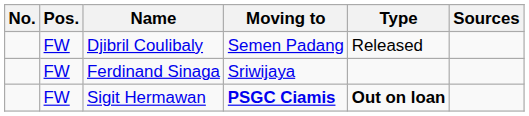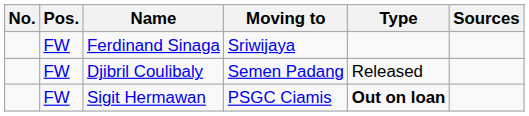rows swapped: Djibril Coulibaly <-> Ferdinand Sinaga
Sigit Hermawan | Moving to: bold -> normal
